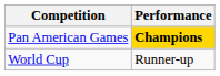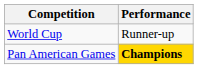rows swapped: World Cup <-> Pan American Games
